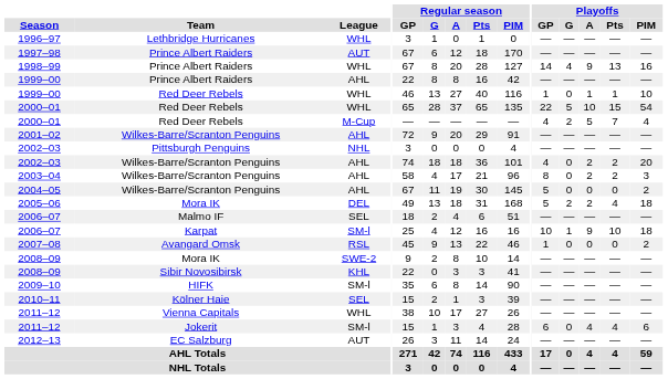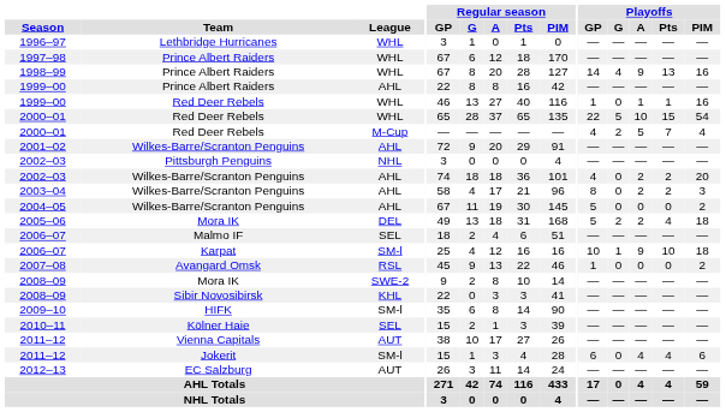1997–98 | League: AUT -> WHL
1999–00 / Red Deer Rebels | Playoffs / PIM: 10 -> 16
2011–12 / Vienna Capitals | League: WHL -> AUT
